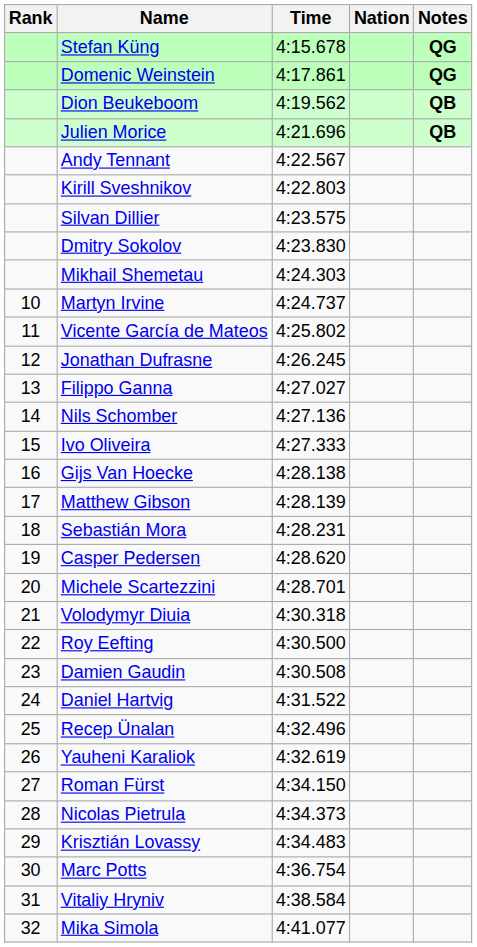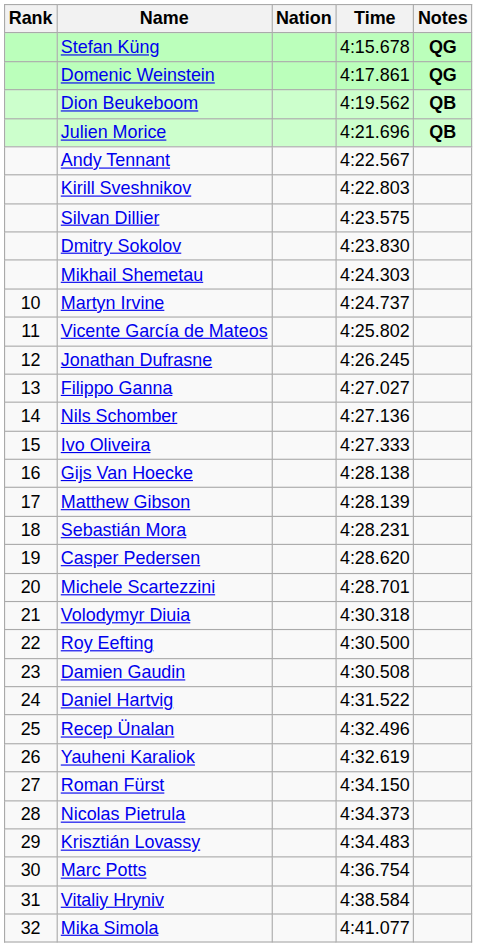columns swapped: Nation <-> Time
